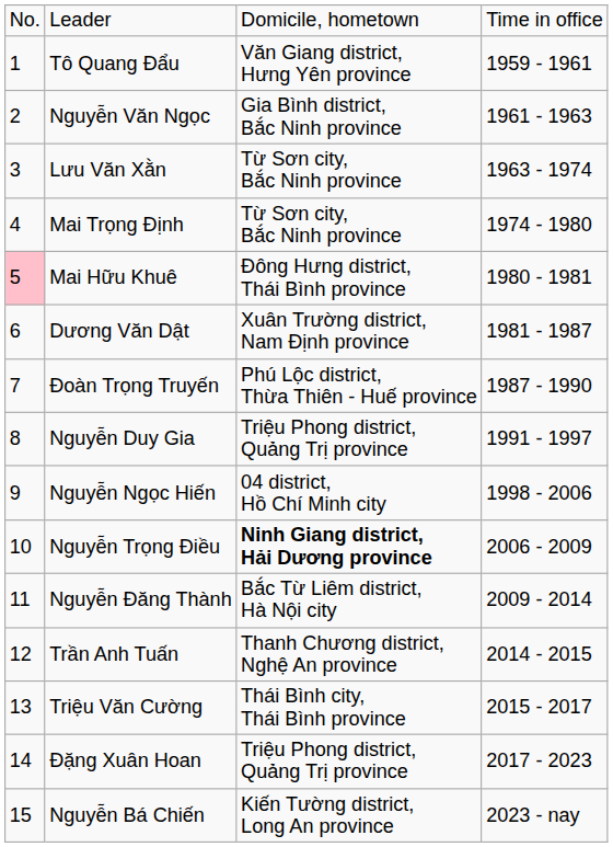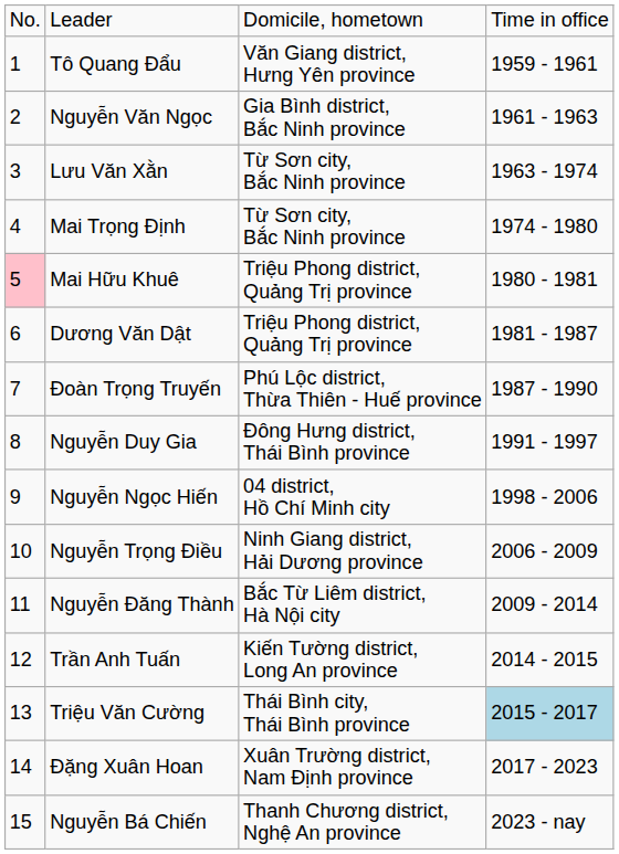Mai Hữu Khuê | column 3: Đông Hưng district, Thái Bình province -> Triệu Phong district, Quảng Trị province
Dương Văn Dật | column 3: Xuân Trường district, Nam Định province -> Triệu Phong district, Quảng Trị province
Nguyễn Duy Gia | column 3: Triệu Phong district, Quảng Trị province -> Đông Hưng district, Thái Bình province
Nguyễn Trọng Điều | column 3: bold -> normal
Trần Anh Tuấn | column 3: Thanh Chương district, Nghệ An province -> Kiến Tường district, Long An province
Triệu Văn Cường | column 4: no background -> lightblue background
Đặng Xuân Hoan | column 3: Triệu Phong district, Quảng Trị province -> Xuân Trường district, Nam Định province
Nguyễn Bá Chiến | column 3: Kiến Tường district, Long An province -> Thanh Chương district, Nghệ An province
